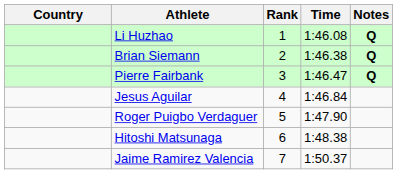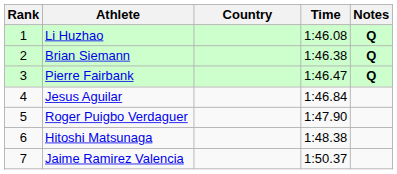columns swapped: Rank <-> Country
